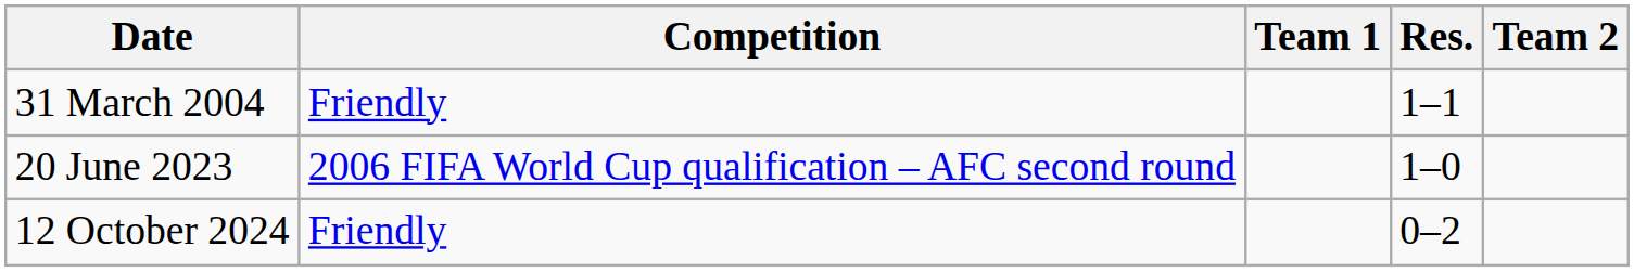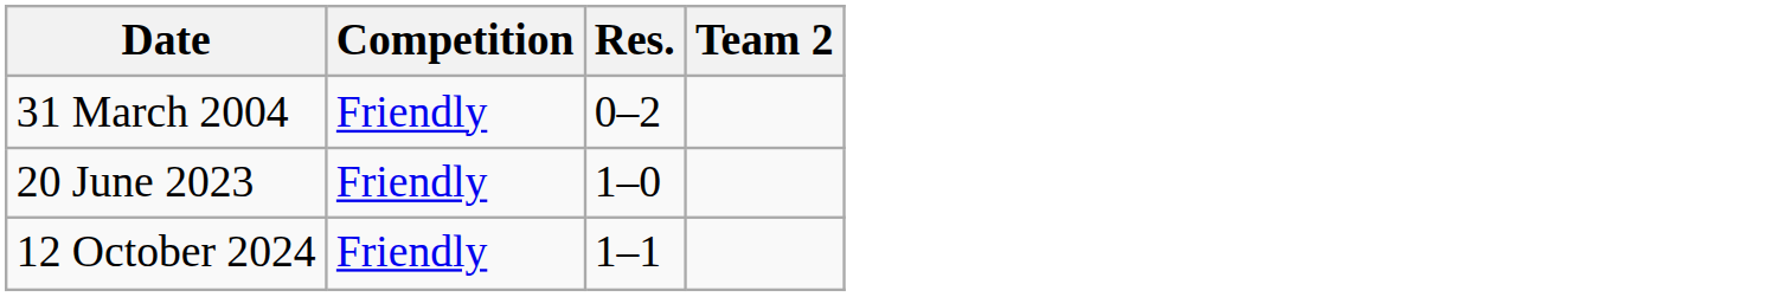- column: Team 1
31 March 2004 | Res.: 1–1 -> 0–2
20 June 2023 | Competition: 2006 FIFA World Cup qualification – AFC second round -> Friendly
12 October 2024 | Res.: 0–2 -> 1–1
